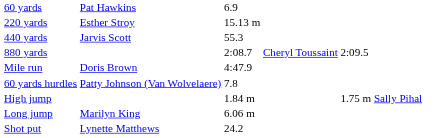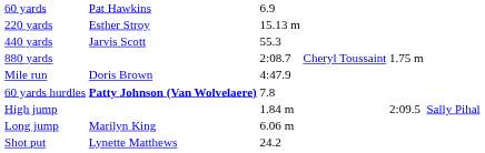880 yards | column 5: 2:09.5 -> 1.75 m
60 yards hurdles | column 2: normal -> bold
High jump | column 5: 1.75 m -> 2:09.5
